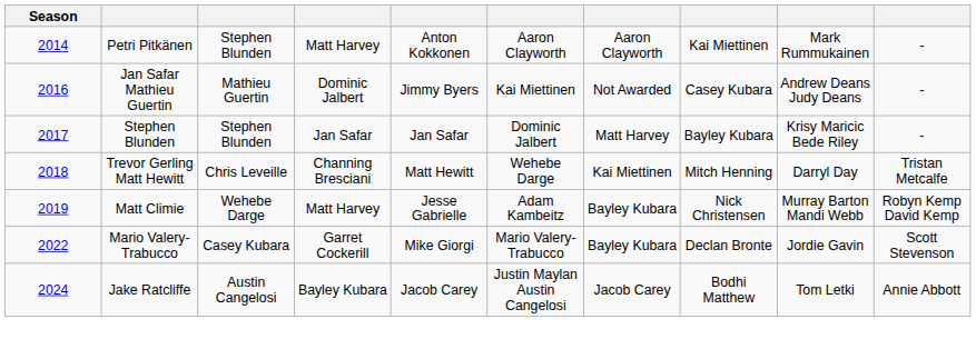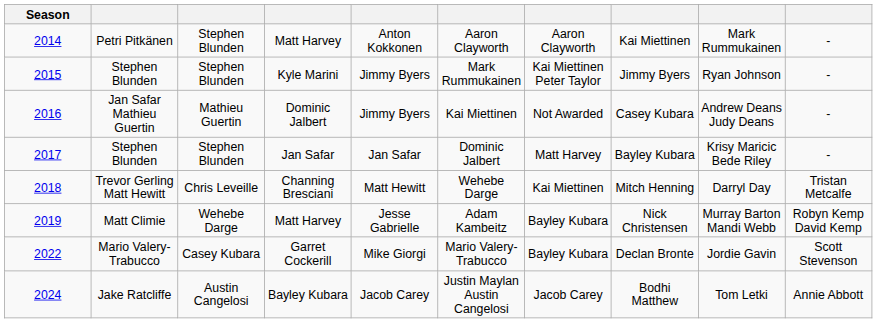+ row: 2015 | Stephen Blunden | Stephen Blunden | Kyle Marini | Jimmy Byers | Mark Rummukainen | Kai Miettinen Peter Taylor | Jimmy Byers | Ryan Johnson | -
